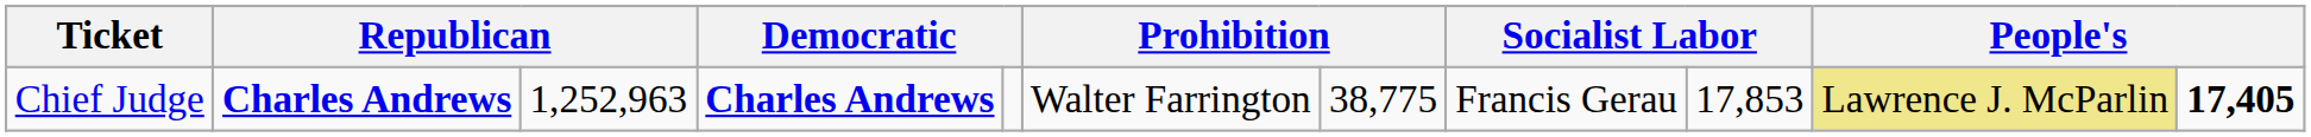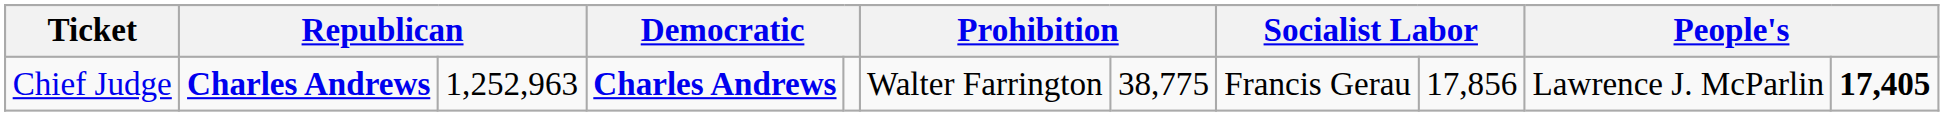Chief Judge | column 9: 17,853 -> 17,856
Chief Judge | column 10: khaki background -> no background
